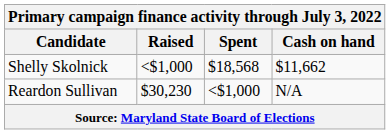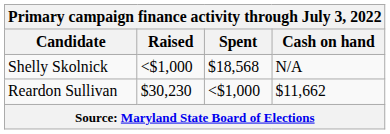Shelly Skolnick | Cash on hand: $11,662 -> N/A
Reardon Sullivan | Cash on hand: N/A -> $11,662
